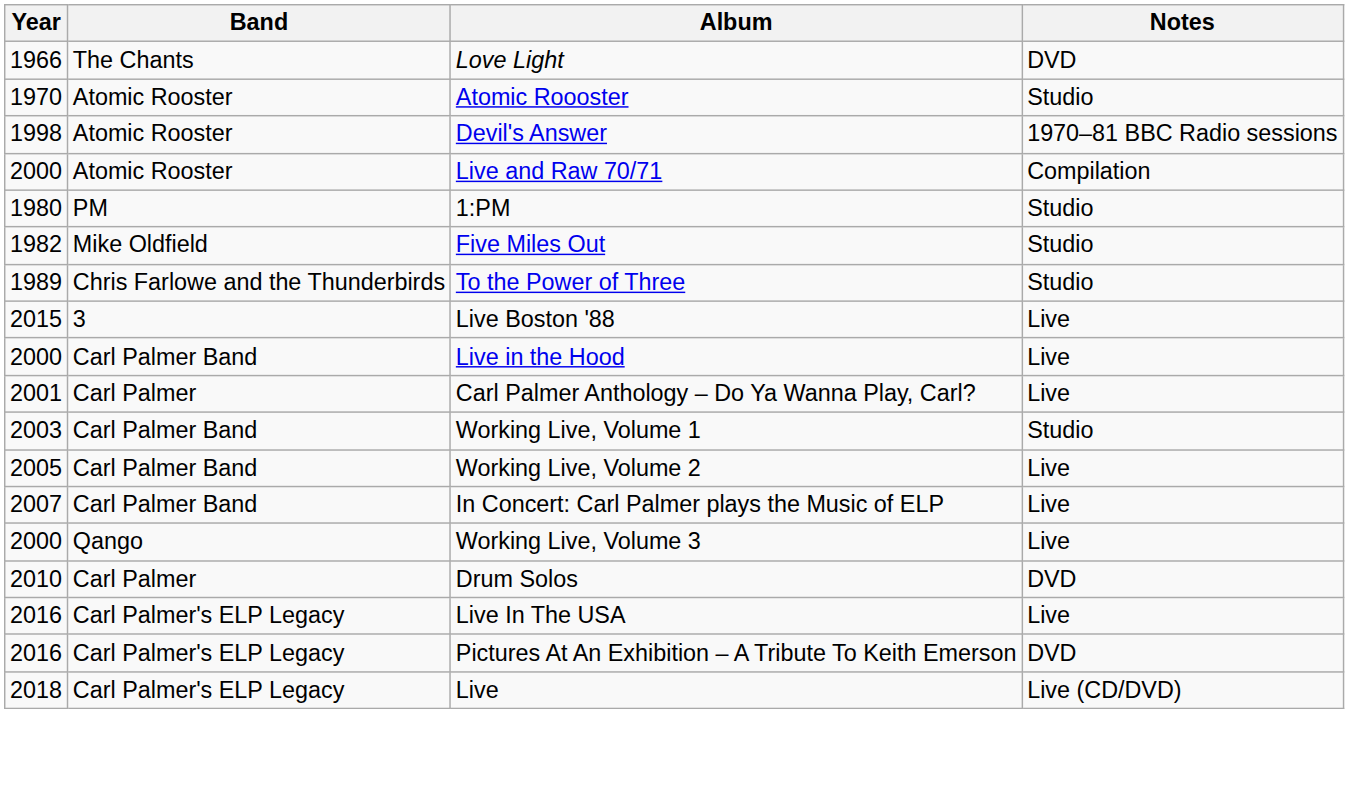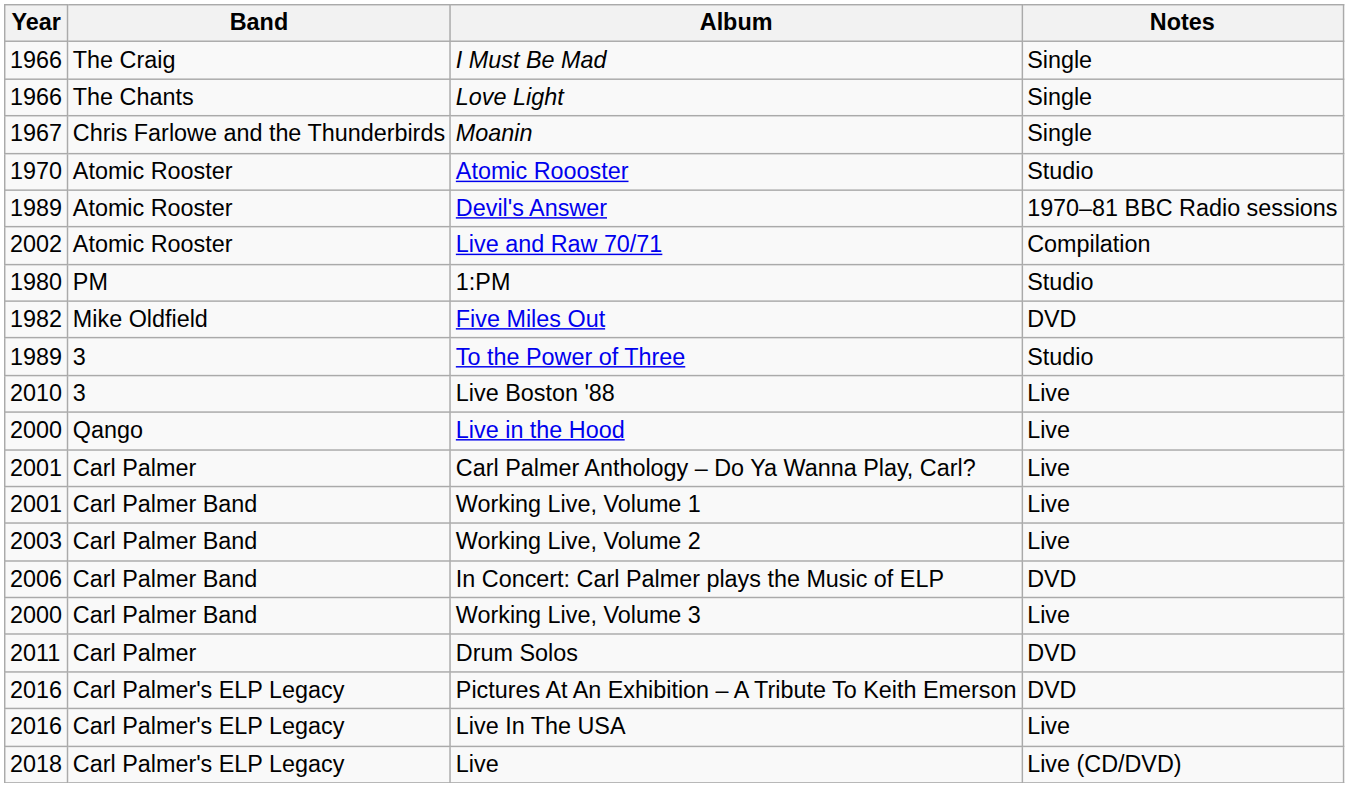+ row: 1966 | The Craig | I Must Be Mad | Single
Love Light | Notes: DVD -> Single
+ row: 1967 | Chris Farlowe and the Thunderbirds | Moanin | Single
Devil's Answer | Year: 1998 -> 1989
Live and Raw 70/71 | Year: 2000 -> 2002
Five Miles Out | Notes: Studio -> DVD
To the Power of Three | Band: Chris Farlowe and the Thunderbirds -> 3
Live Boston '88 | Year: 2015 -> 2010
Live in the Hood | Band: Carl Palmer Band -> Qango
Working Live, Volume 1 | Year: 2003 -> 2001
Working Live, Volume 1 | Notes: Studio -> Live
Working Live, Volume 2 | Year: 2005 -> 2003
In Concert: Carl Palmer plays the Music of ELP | Year: 2007 -> 2006
In Concert: Carl Palmer plays the Music of ELP | Notes: Live -> DVD
Working Live, Volume 3 | Band: Qango -> Carl Palmer Band
Drum Solos | Year: 2010 -> 2011
rows swapped: Live In The USA <-> Pictures At An Exhibition – A Tribute To Keith Emerson
